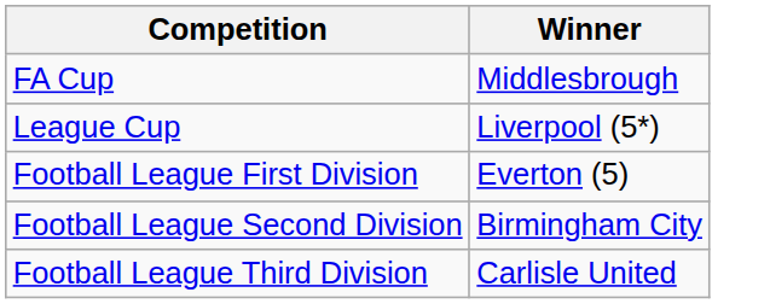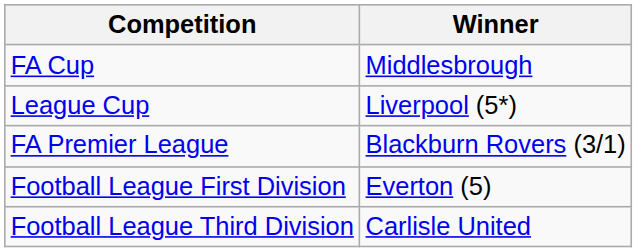+ row: FA Premier League | Blackburn Rovers (3/1)
- row: Football League Second Division | Birmingham City
